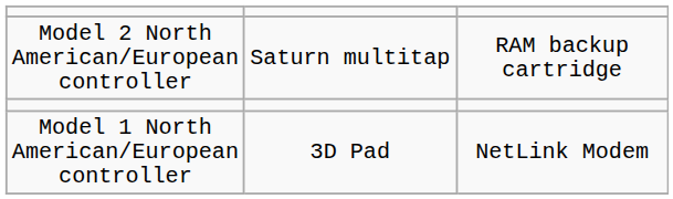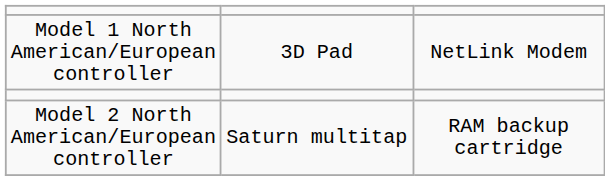rows swapped: Model 1 North American/European controller <-> Model 2 North American/European controller
